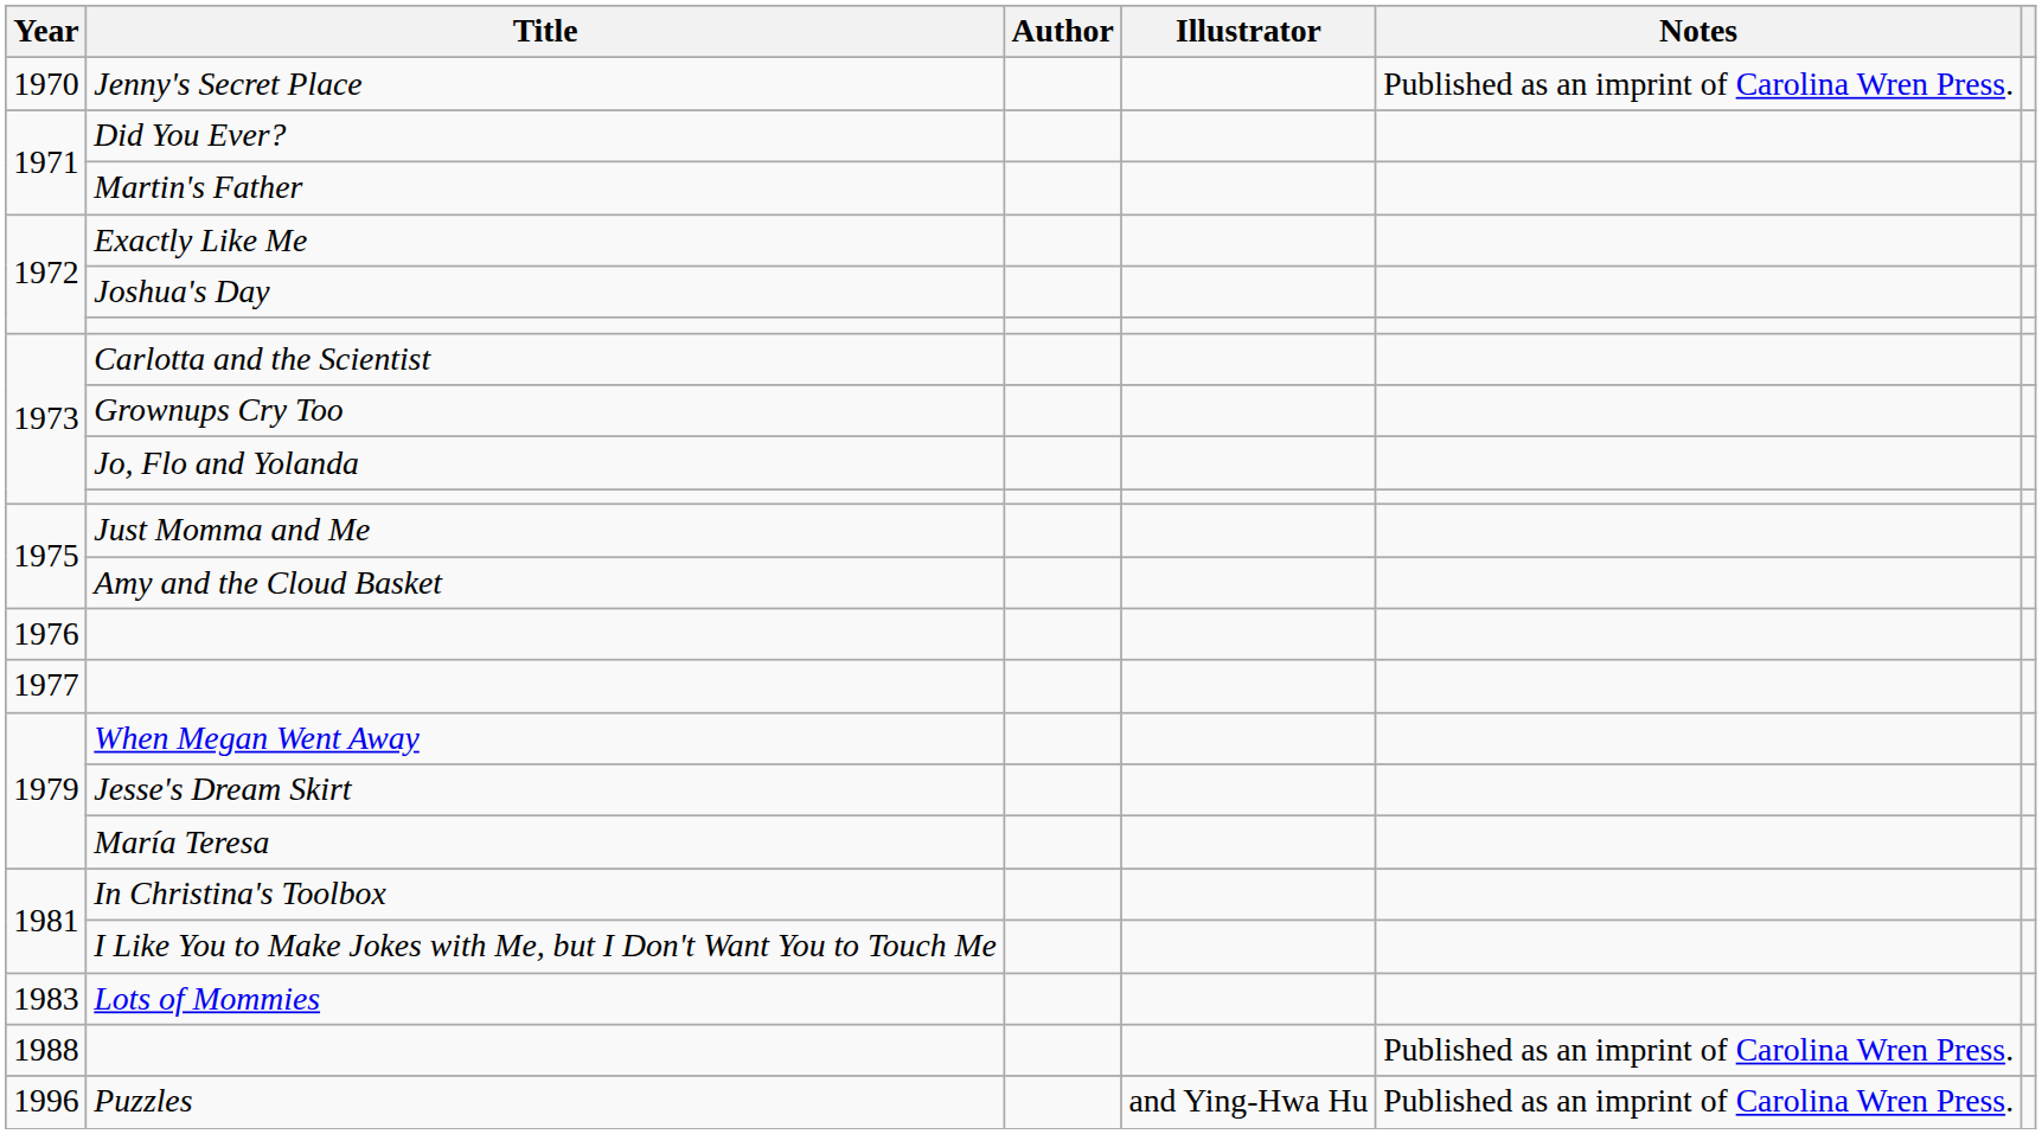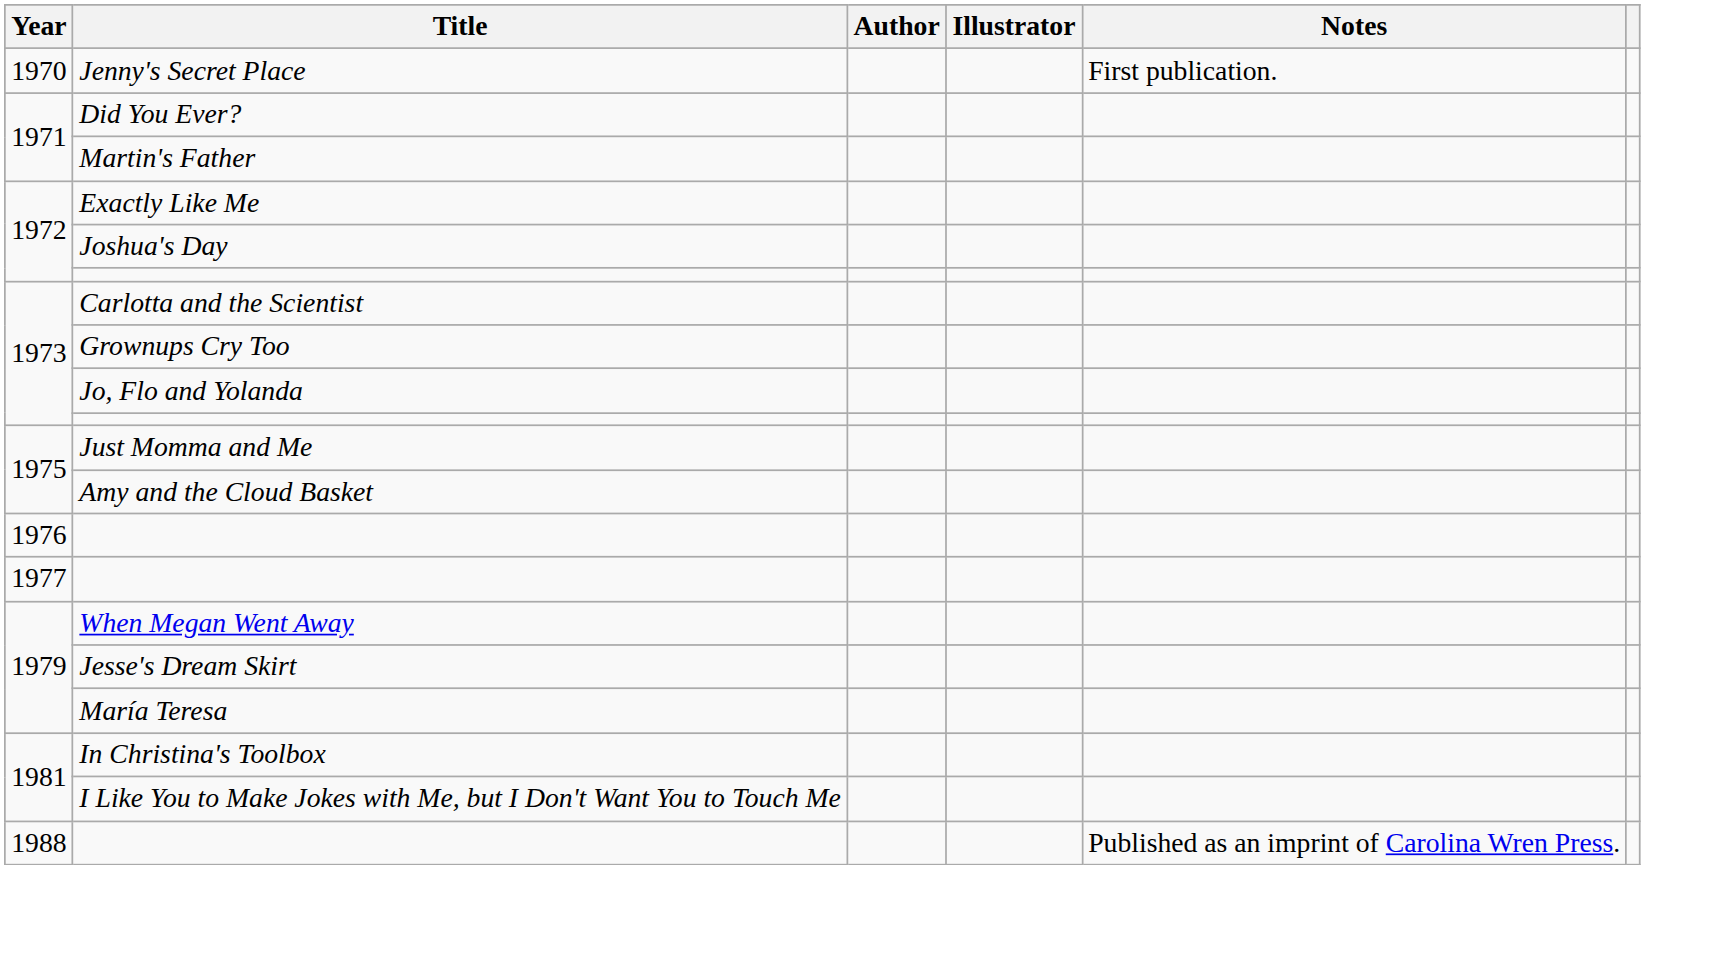Jenny's Secret Place | Notes: Published as an imprint of Carolina Wren Press. -> First publication.
- row: 1983 | Lots of Mommies
- row: 1996 | Puzzles | and Ying-Hwa Hu | Published as an imprint of Carolina Wren Press.
